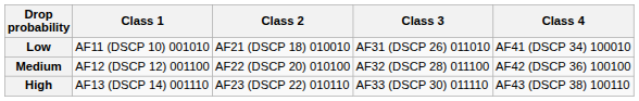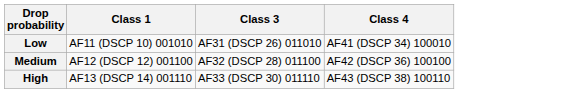- column: Class 2 | AF21 (DSCP 18) 010010 | AF22 (DSCP 20) 010100 | AF23 (DSCP 22) 010110
